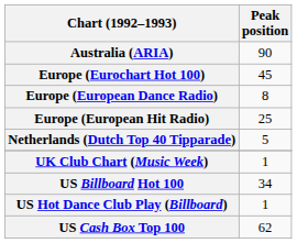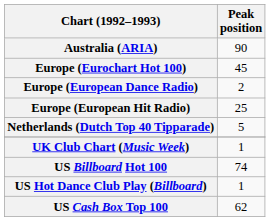Europe (European Dance Radio) | Peak position: 8 -> 2
US Billboard Hot 100 | Peak position: 34 -> 74
